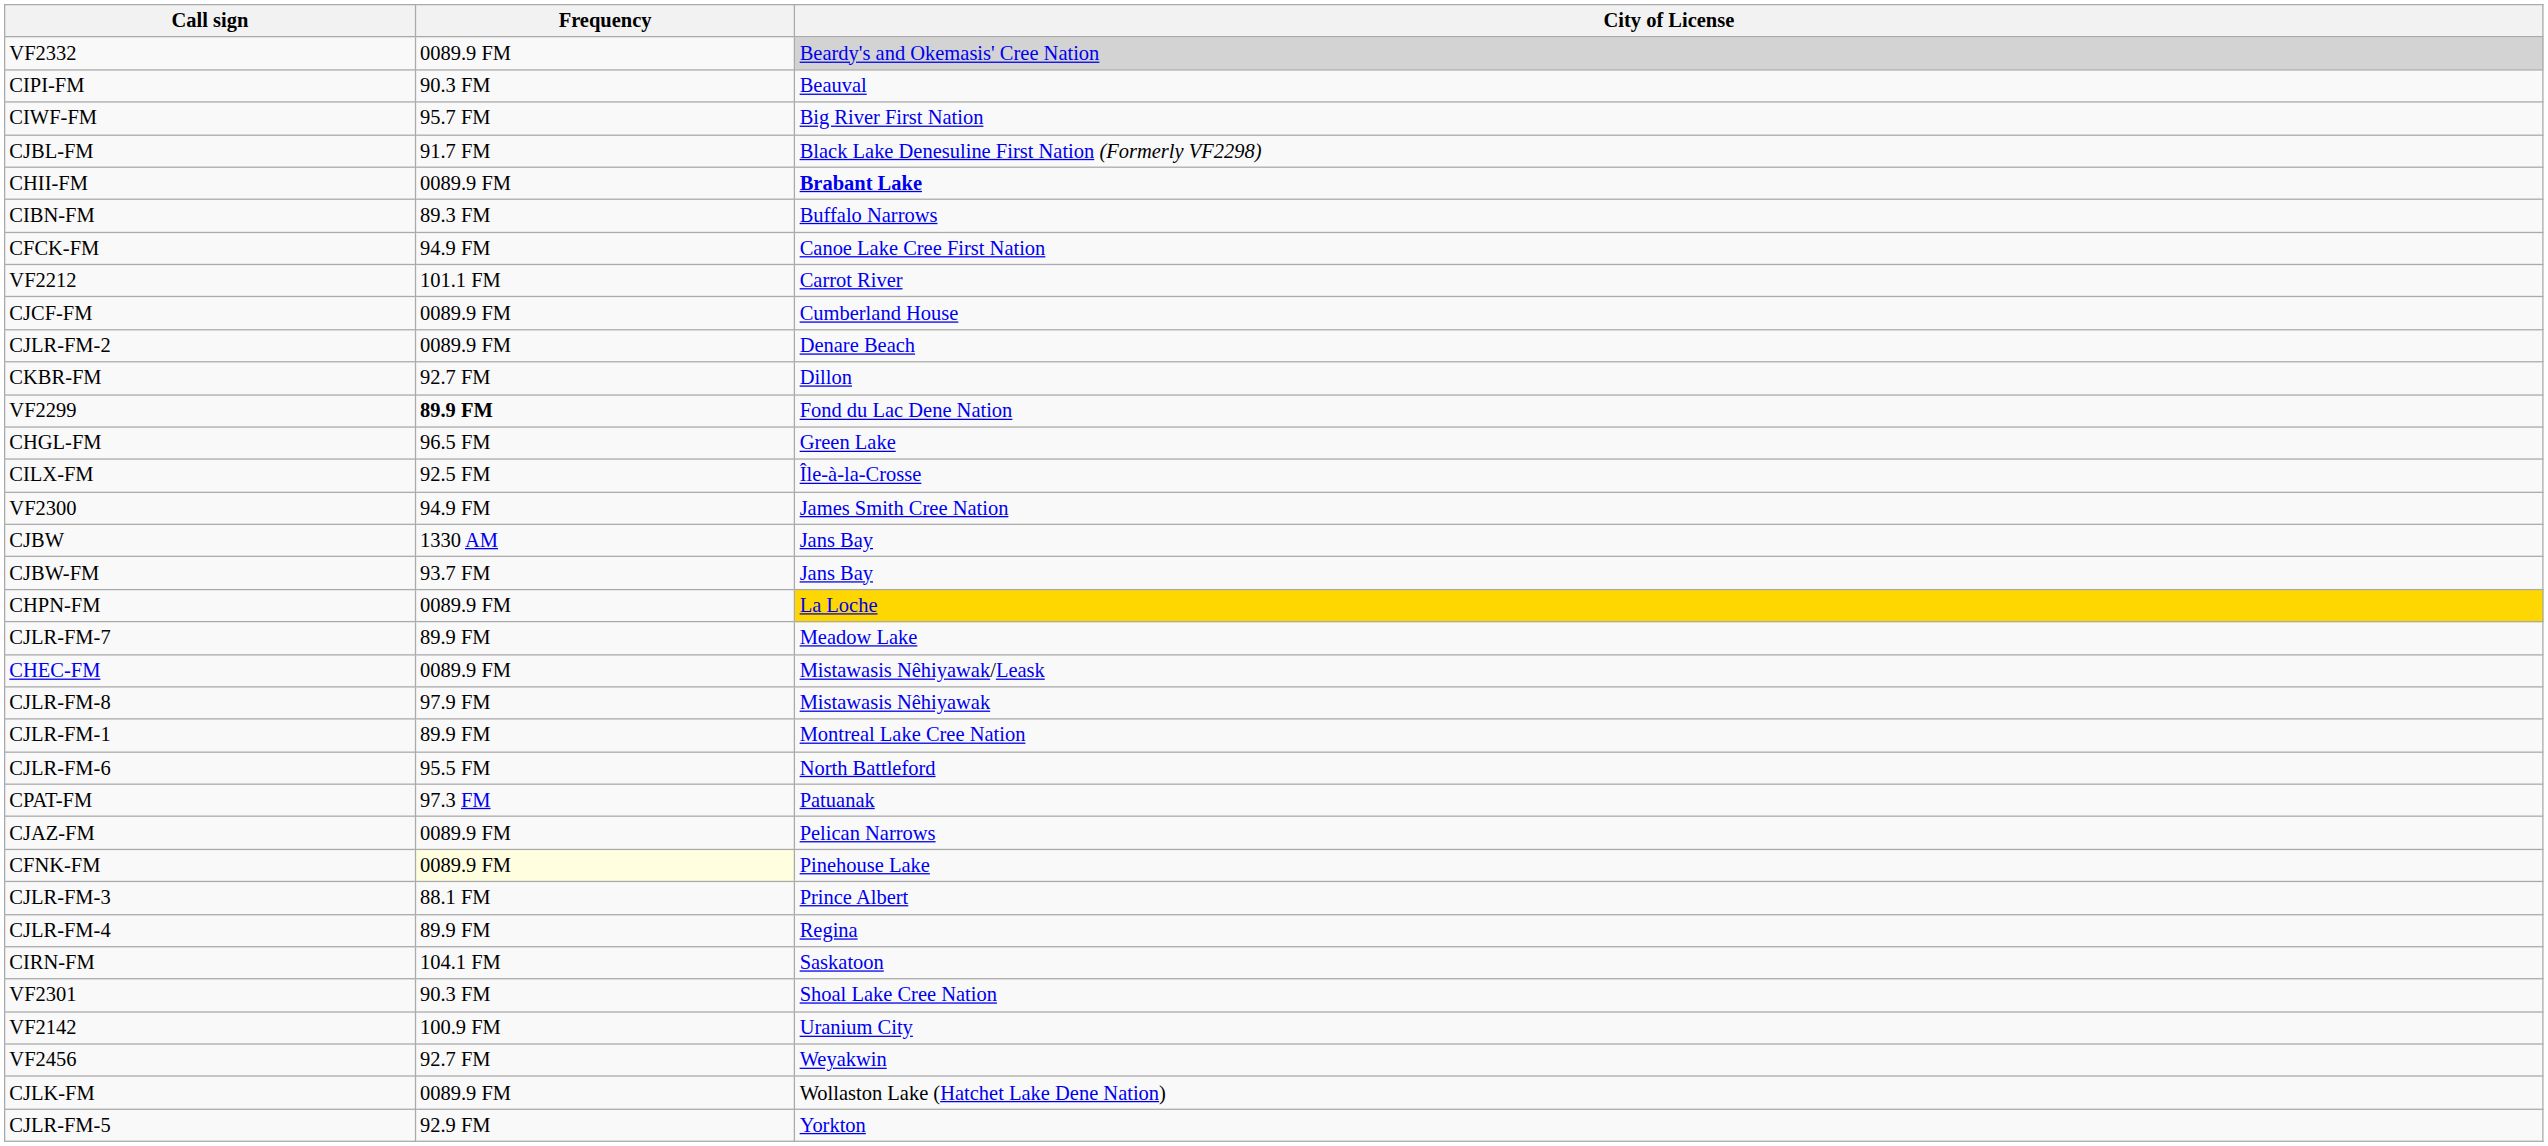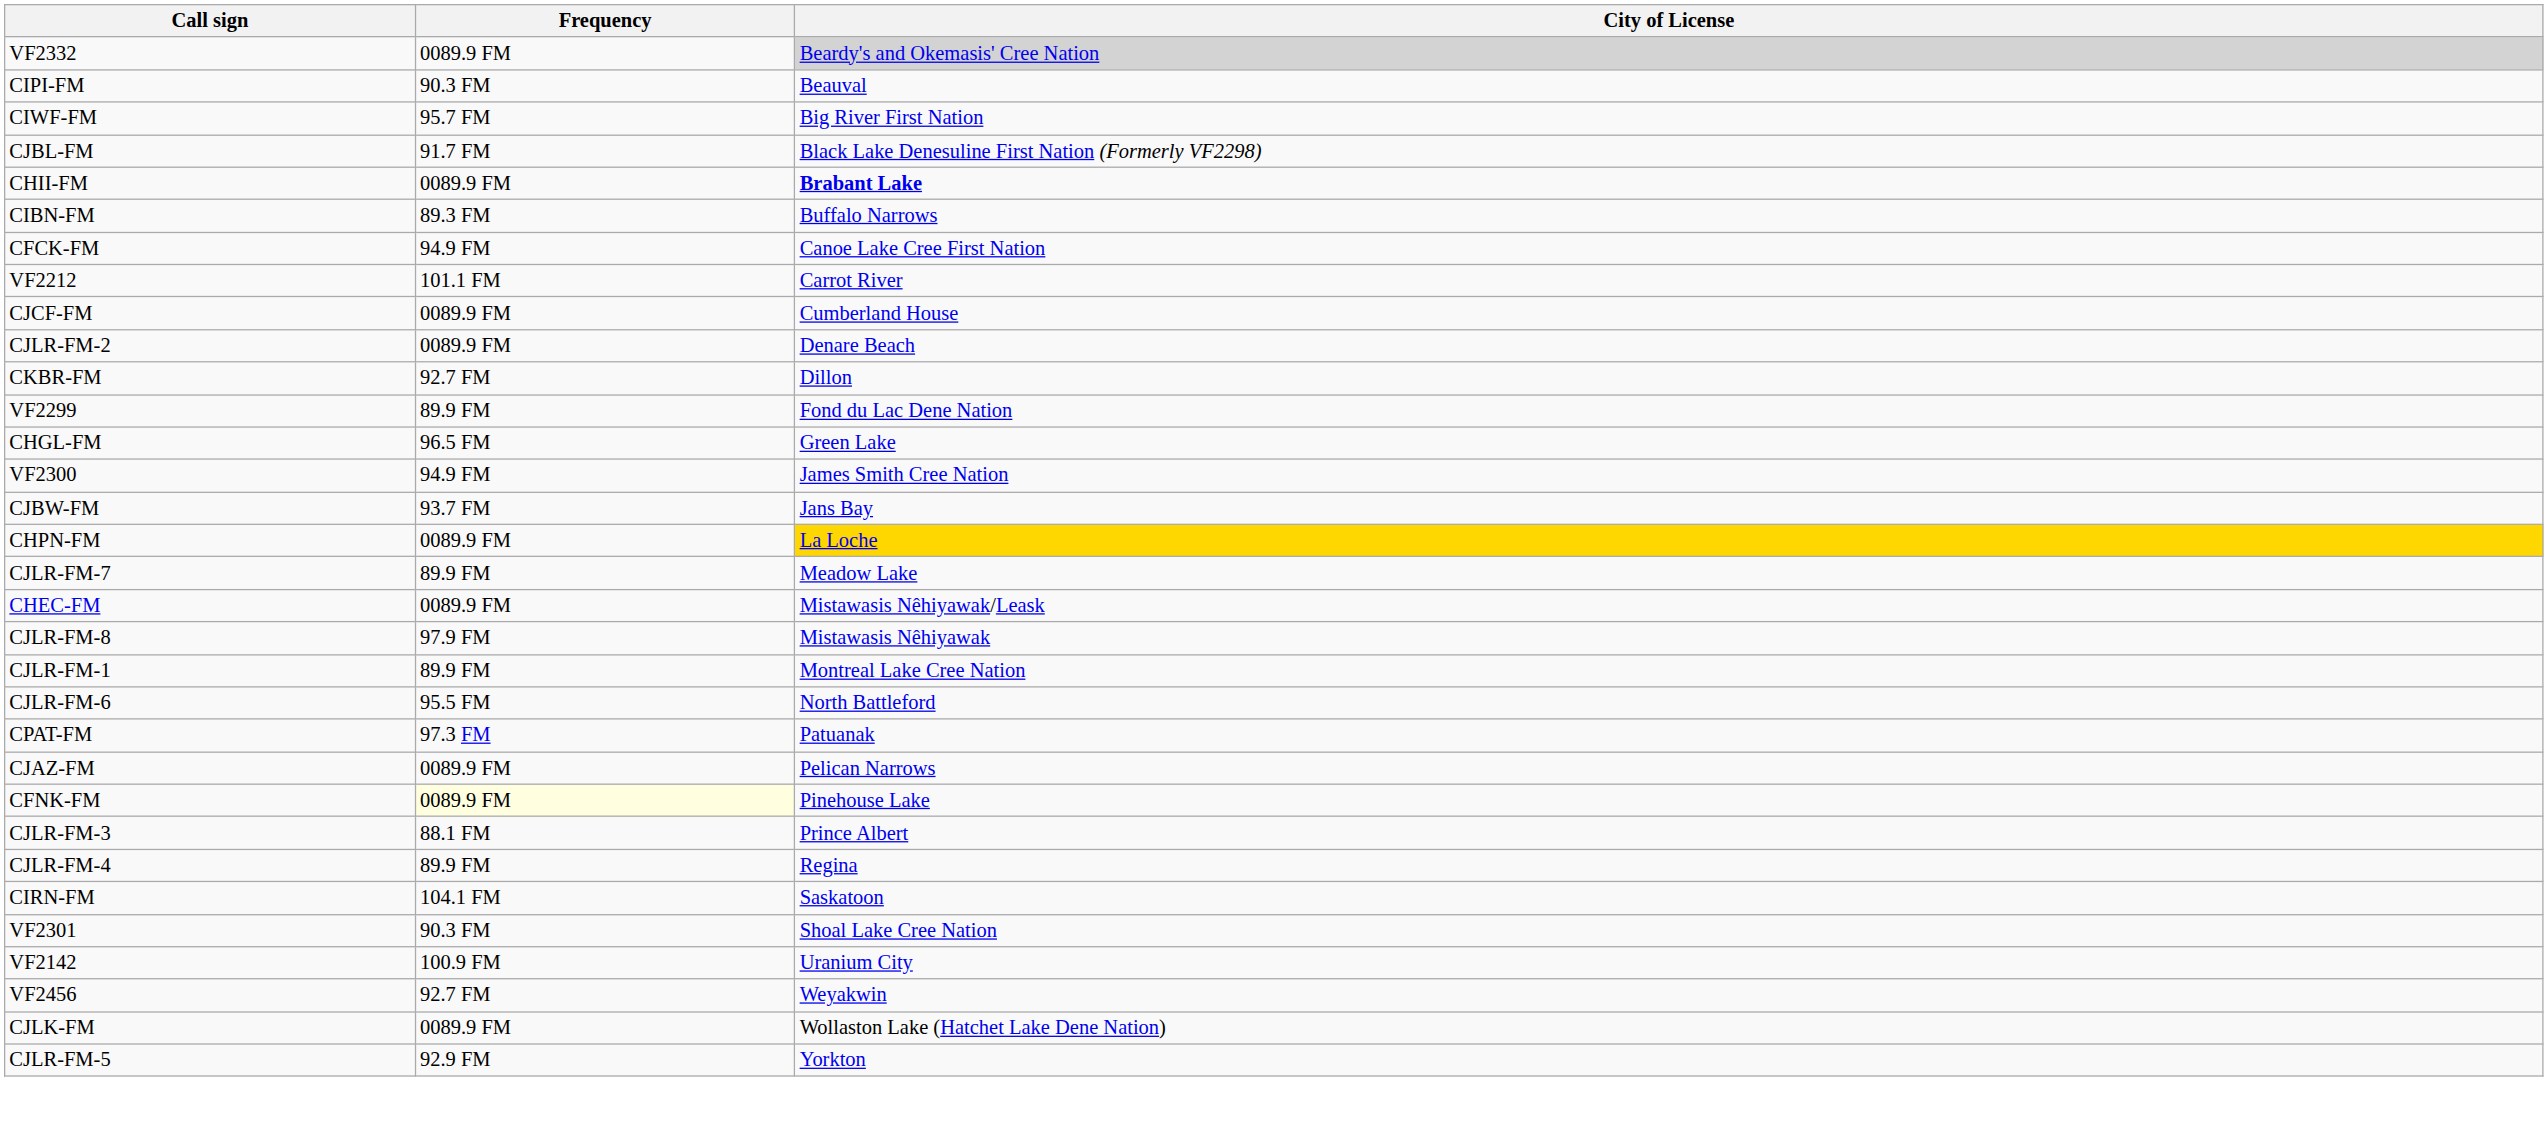VF2299 | Frequency: bold -> normal
- row: CILX-FM | 92.5 FM | Île-à-la-Crosse
- row: CJBW | 1330 AM | Jans Bay
